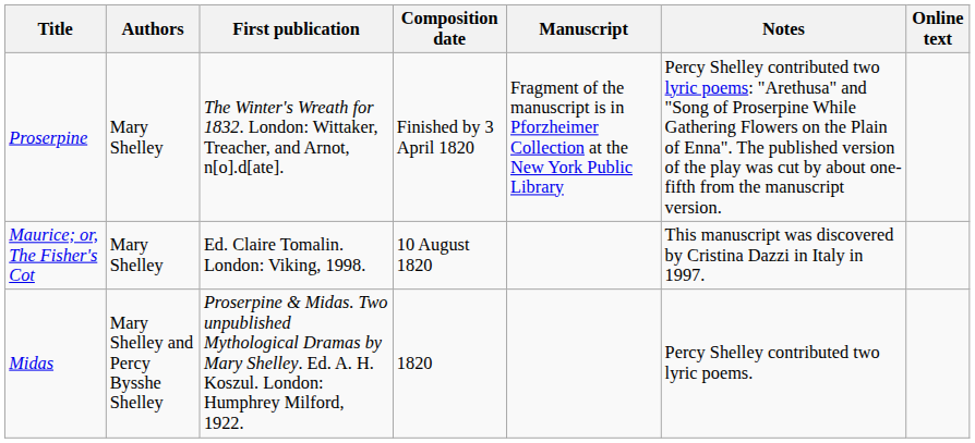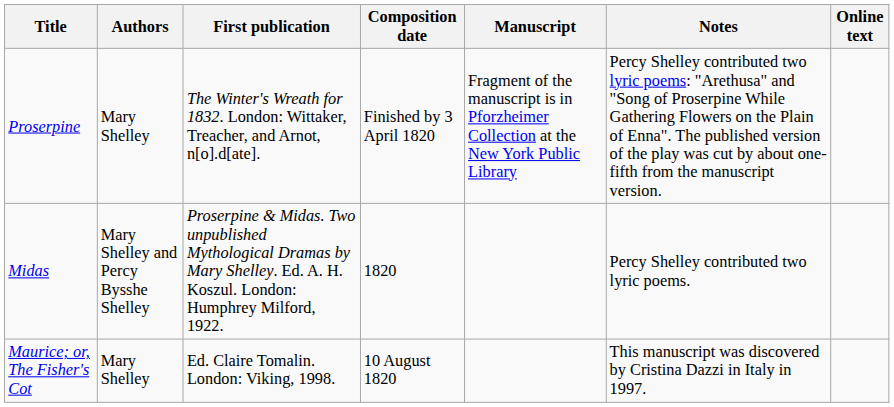rows swapped: Midas <-> Maurice; or, The Fisher's Cot
